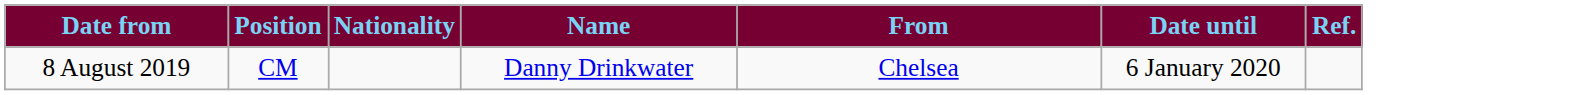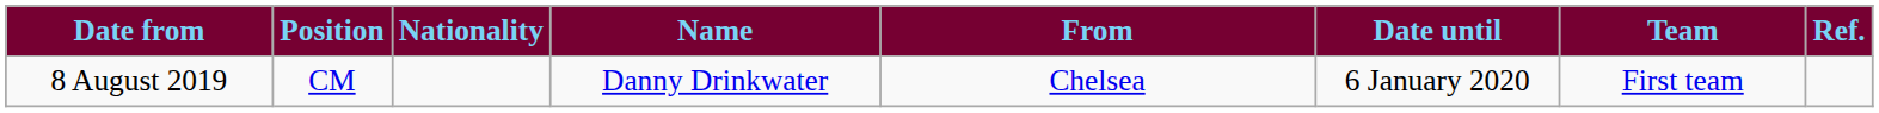+ column: Team | First team
